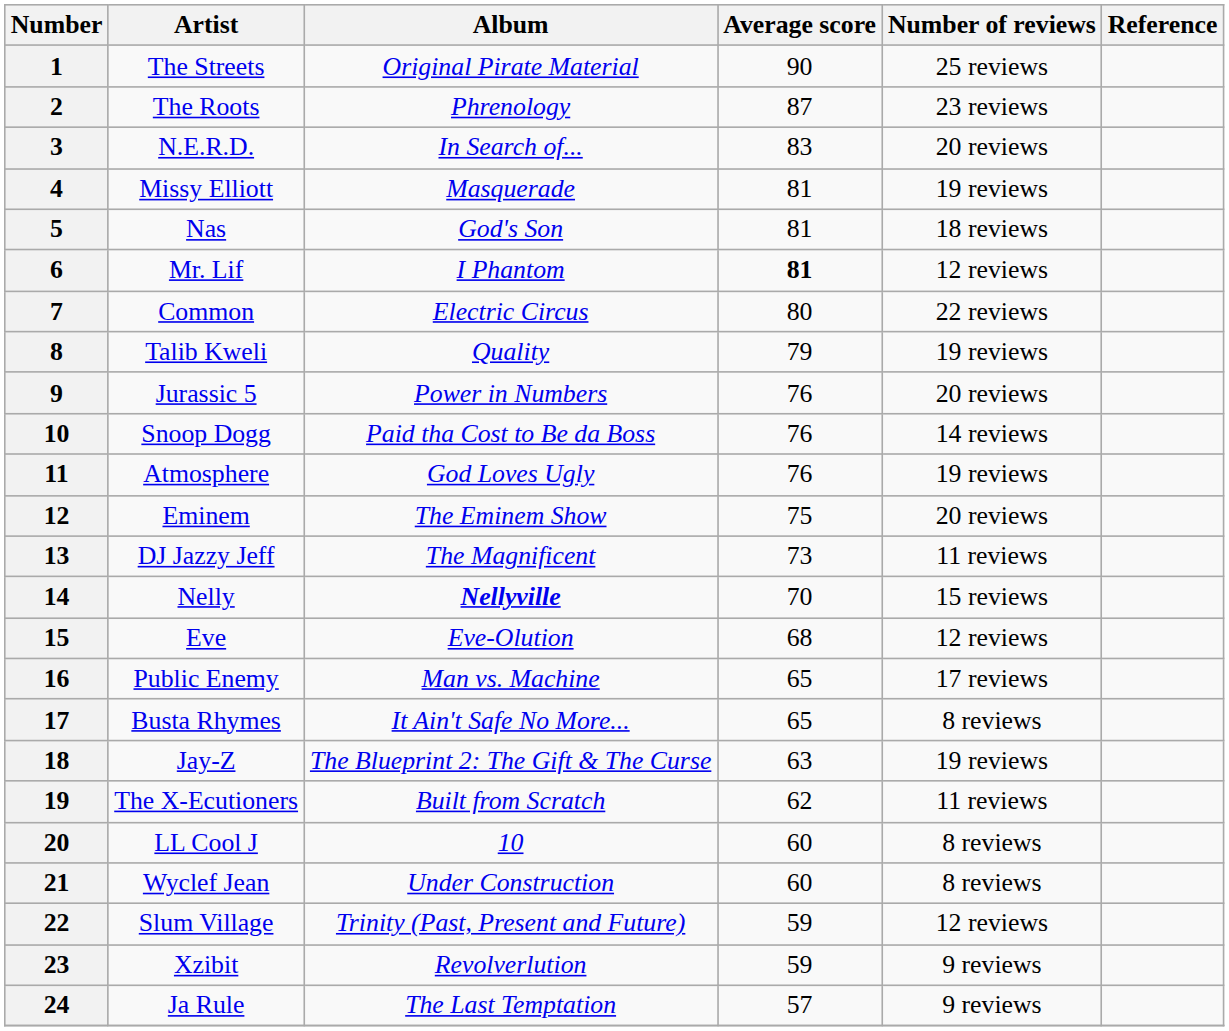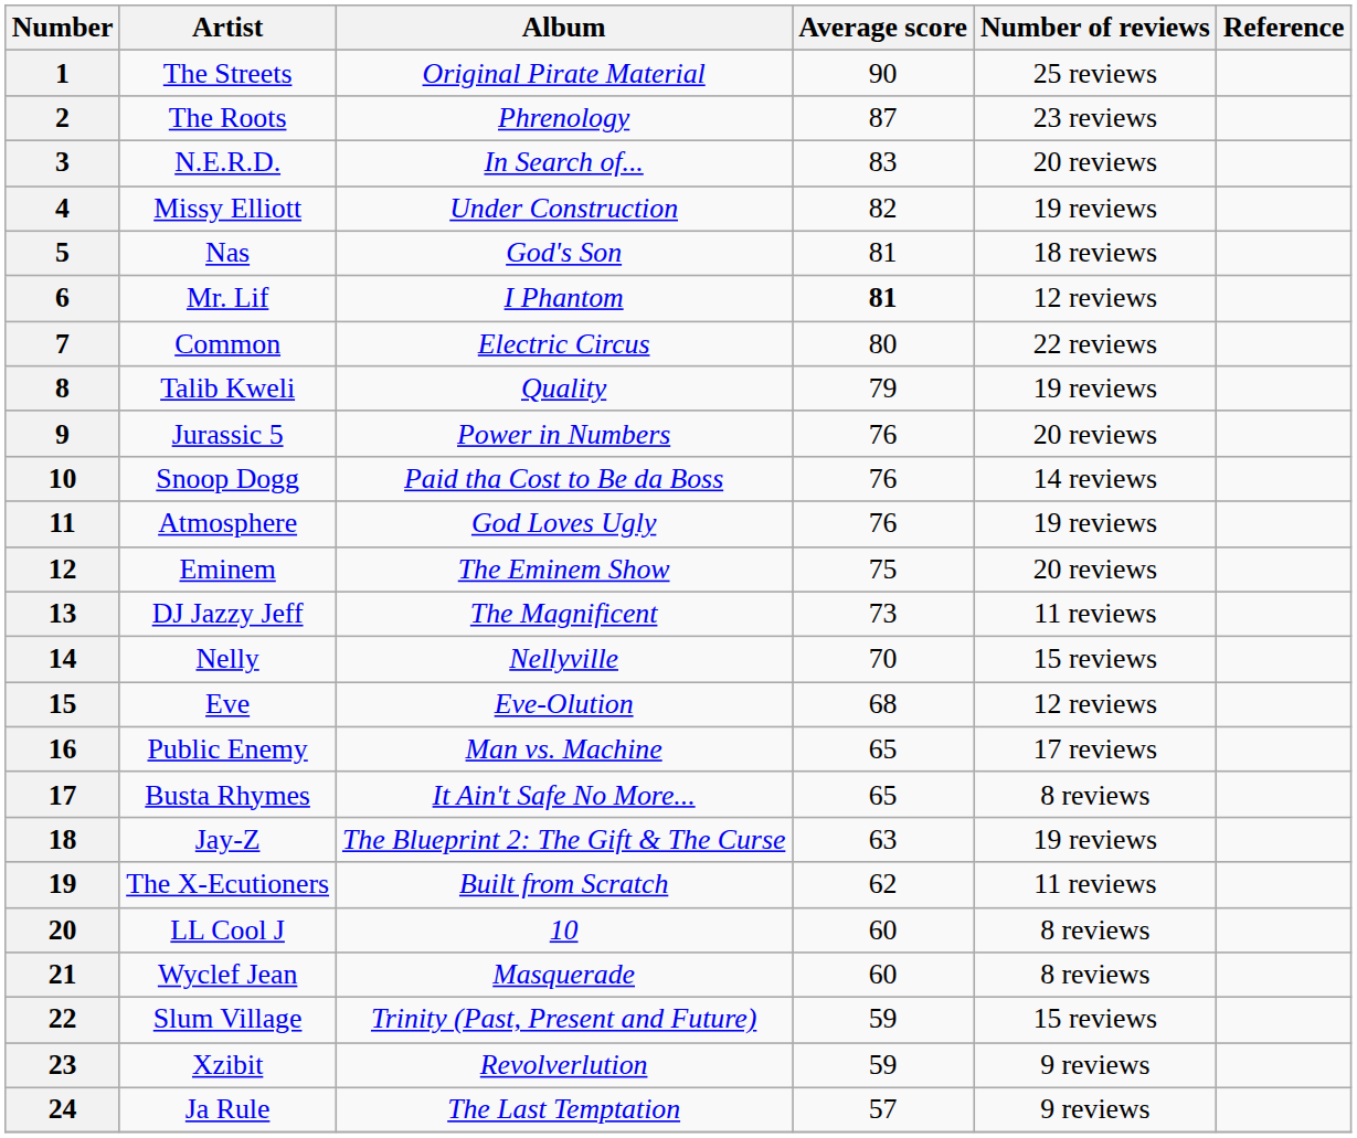Missy Elliott | Album: Masquerade -> Under Construction
Missy Elliott | Average score: 81 -> 82
Nelly | Album: bold -> normal
Wyclef Jean | Album: Under Construction -> Masquerade
Slum Village | Number of reviews: 12 reviews -> 15 reviews
